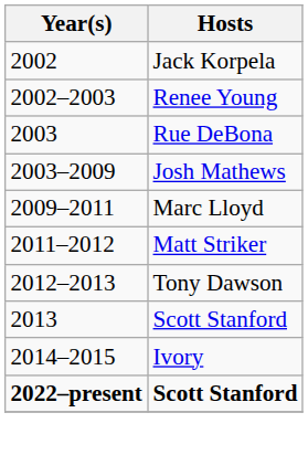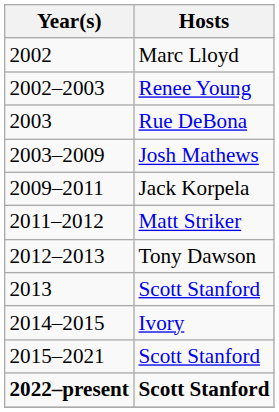2002 | Hosts: Jack Korpela -> Marc Lloyd
2009–2011 | Hosts: Marc Lloyd -> Jack Korpela
+ row: 2015–2021 | Scott Stanford
